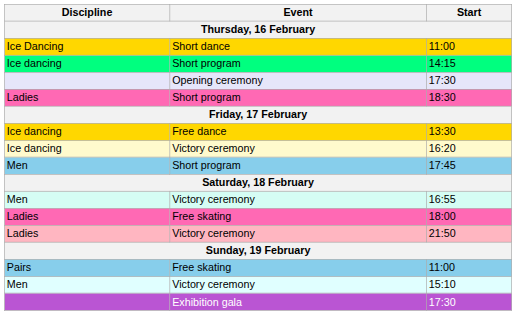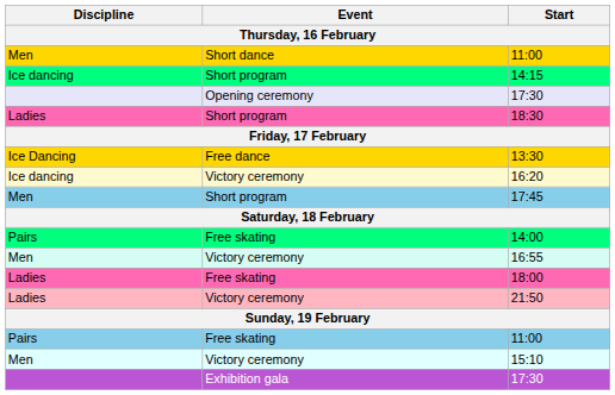Short dance / 11:00 | Discipline: Ice Dancing -> Men
13:30 | Discipline: Ice dancing -> Ice Dancing
+ row: Pairs | Free skating | 14:00
